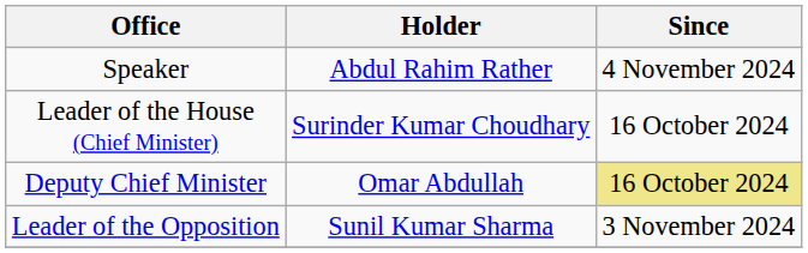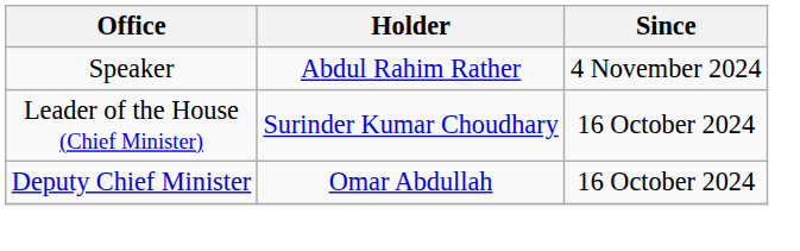Deputy Chief Minister | Since: khaki background -> no background
- row: Leader of the Opposition | Sunil Kumar Sharma | 3 November 2024
